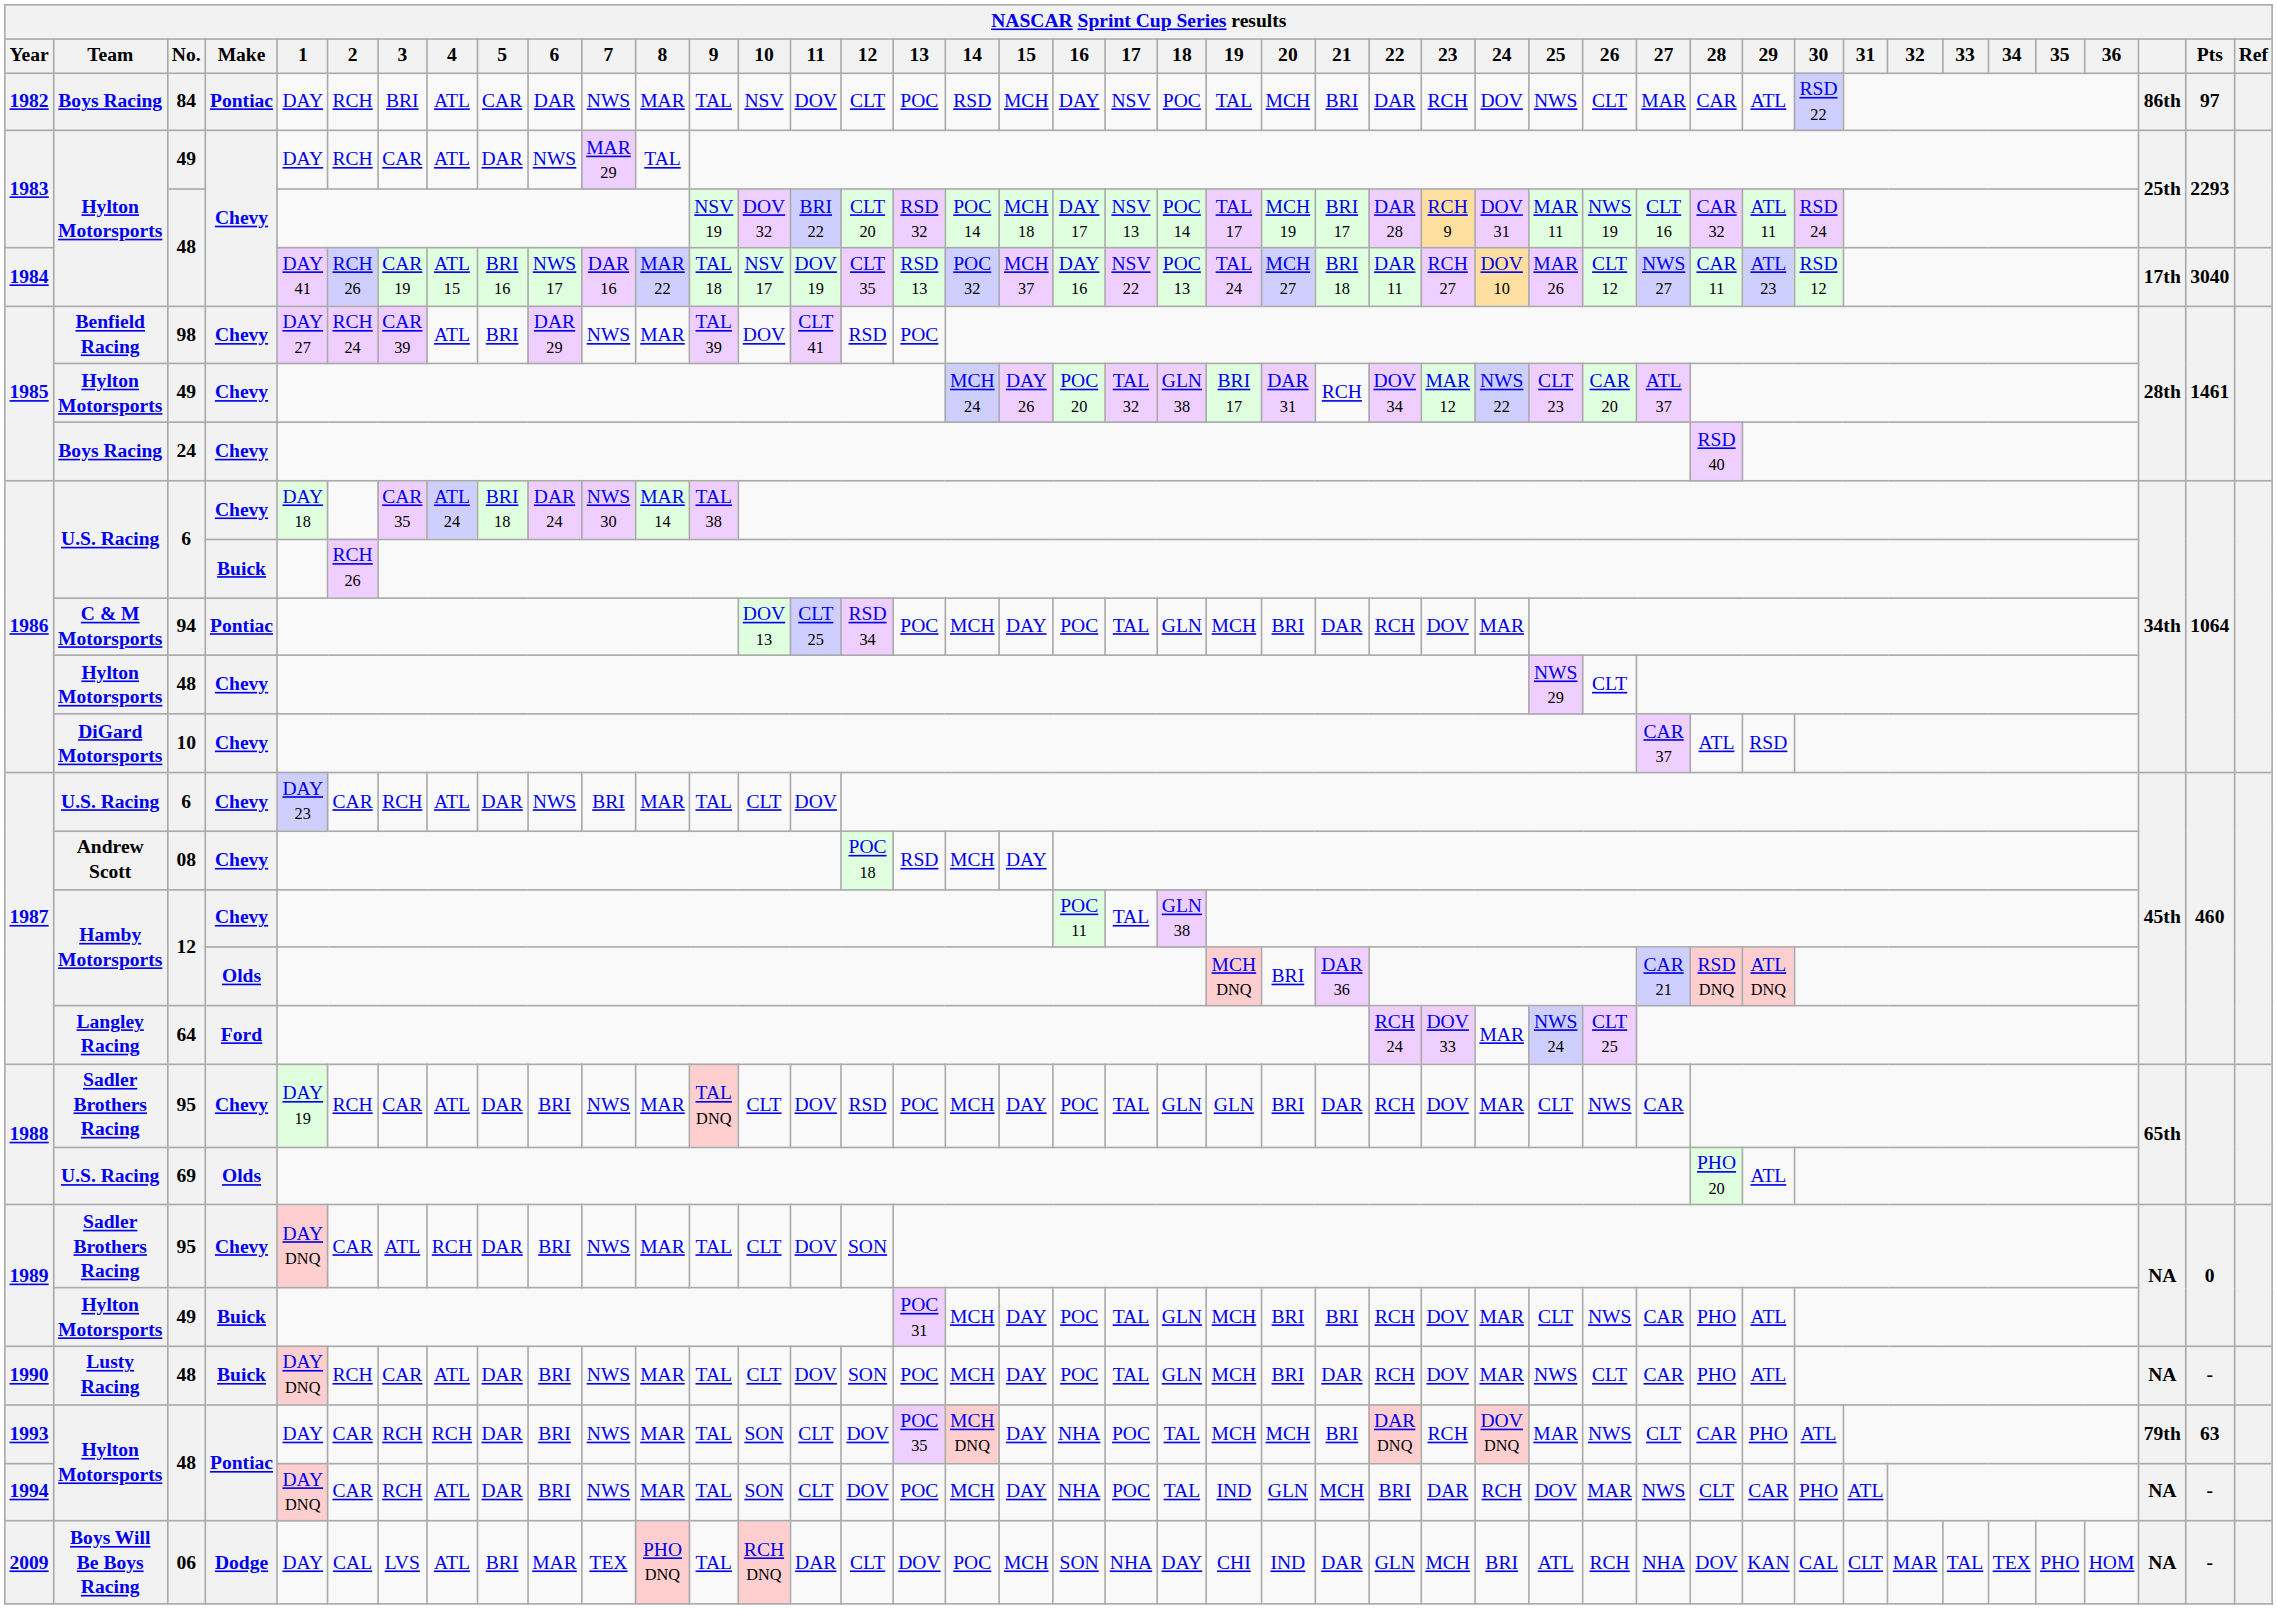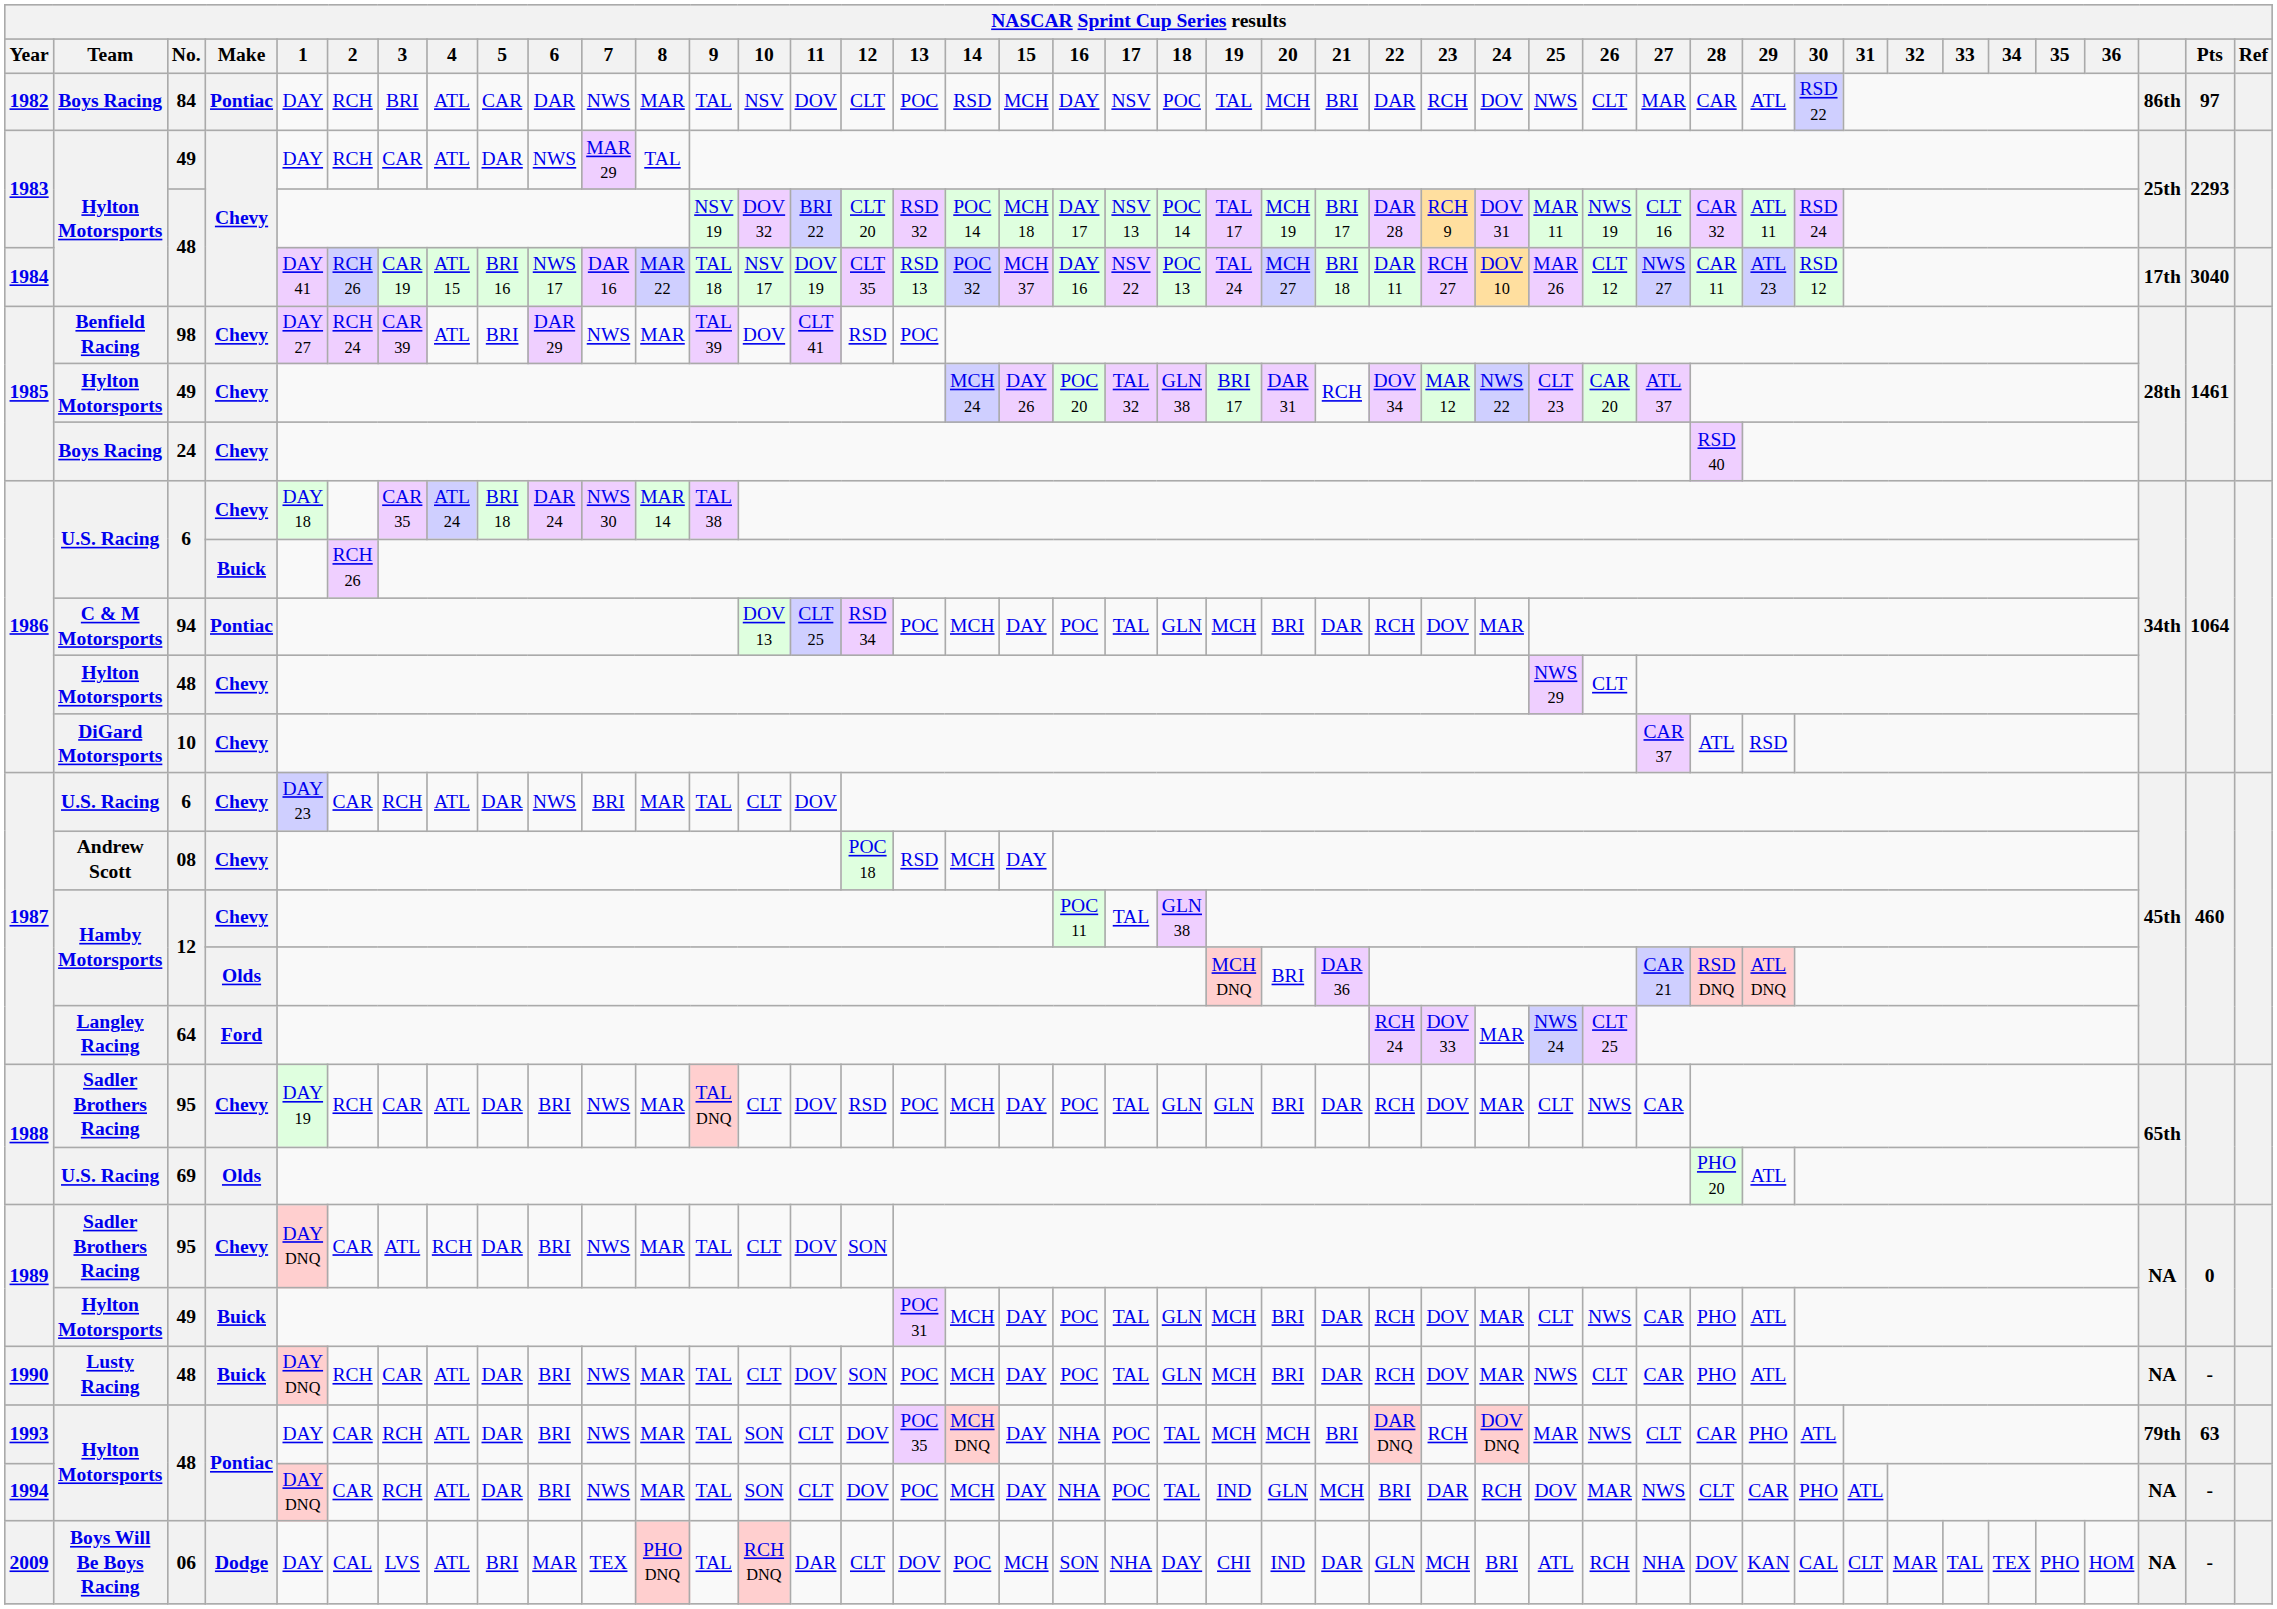1989 / 49 | 21: BRI -> DAR
1993 / 48 | 4: RCH -> ATL
